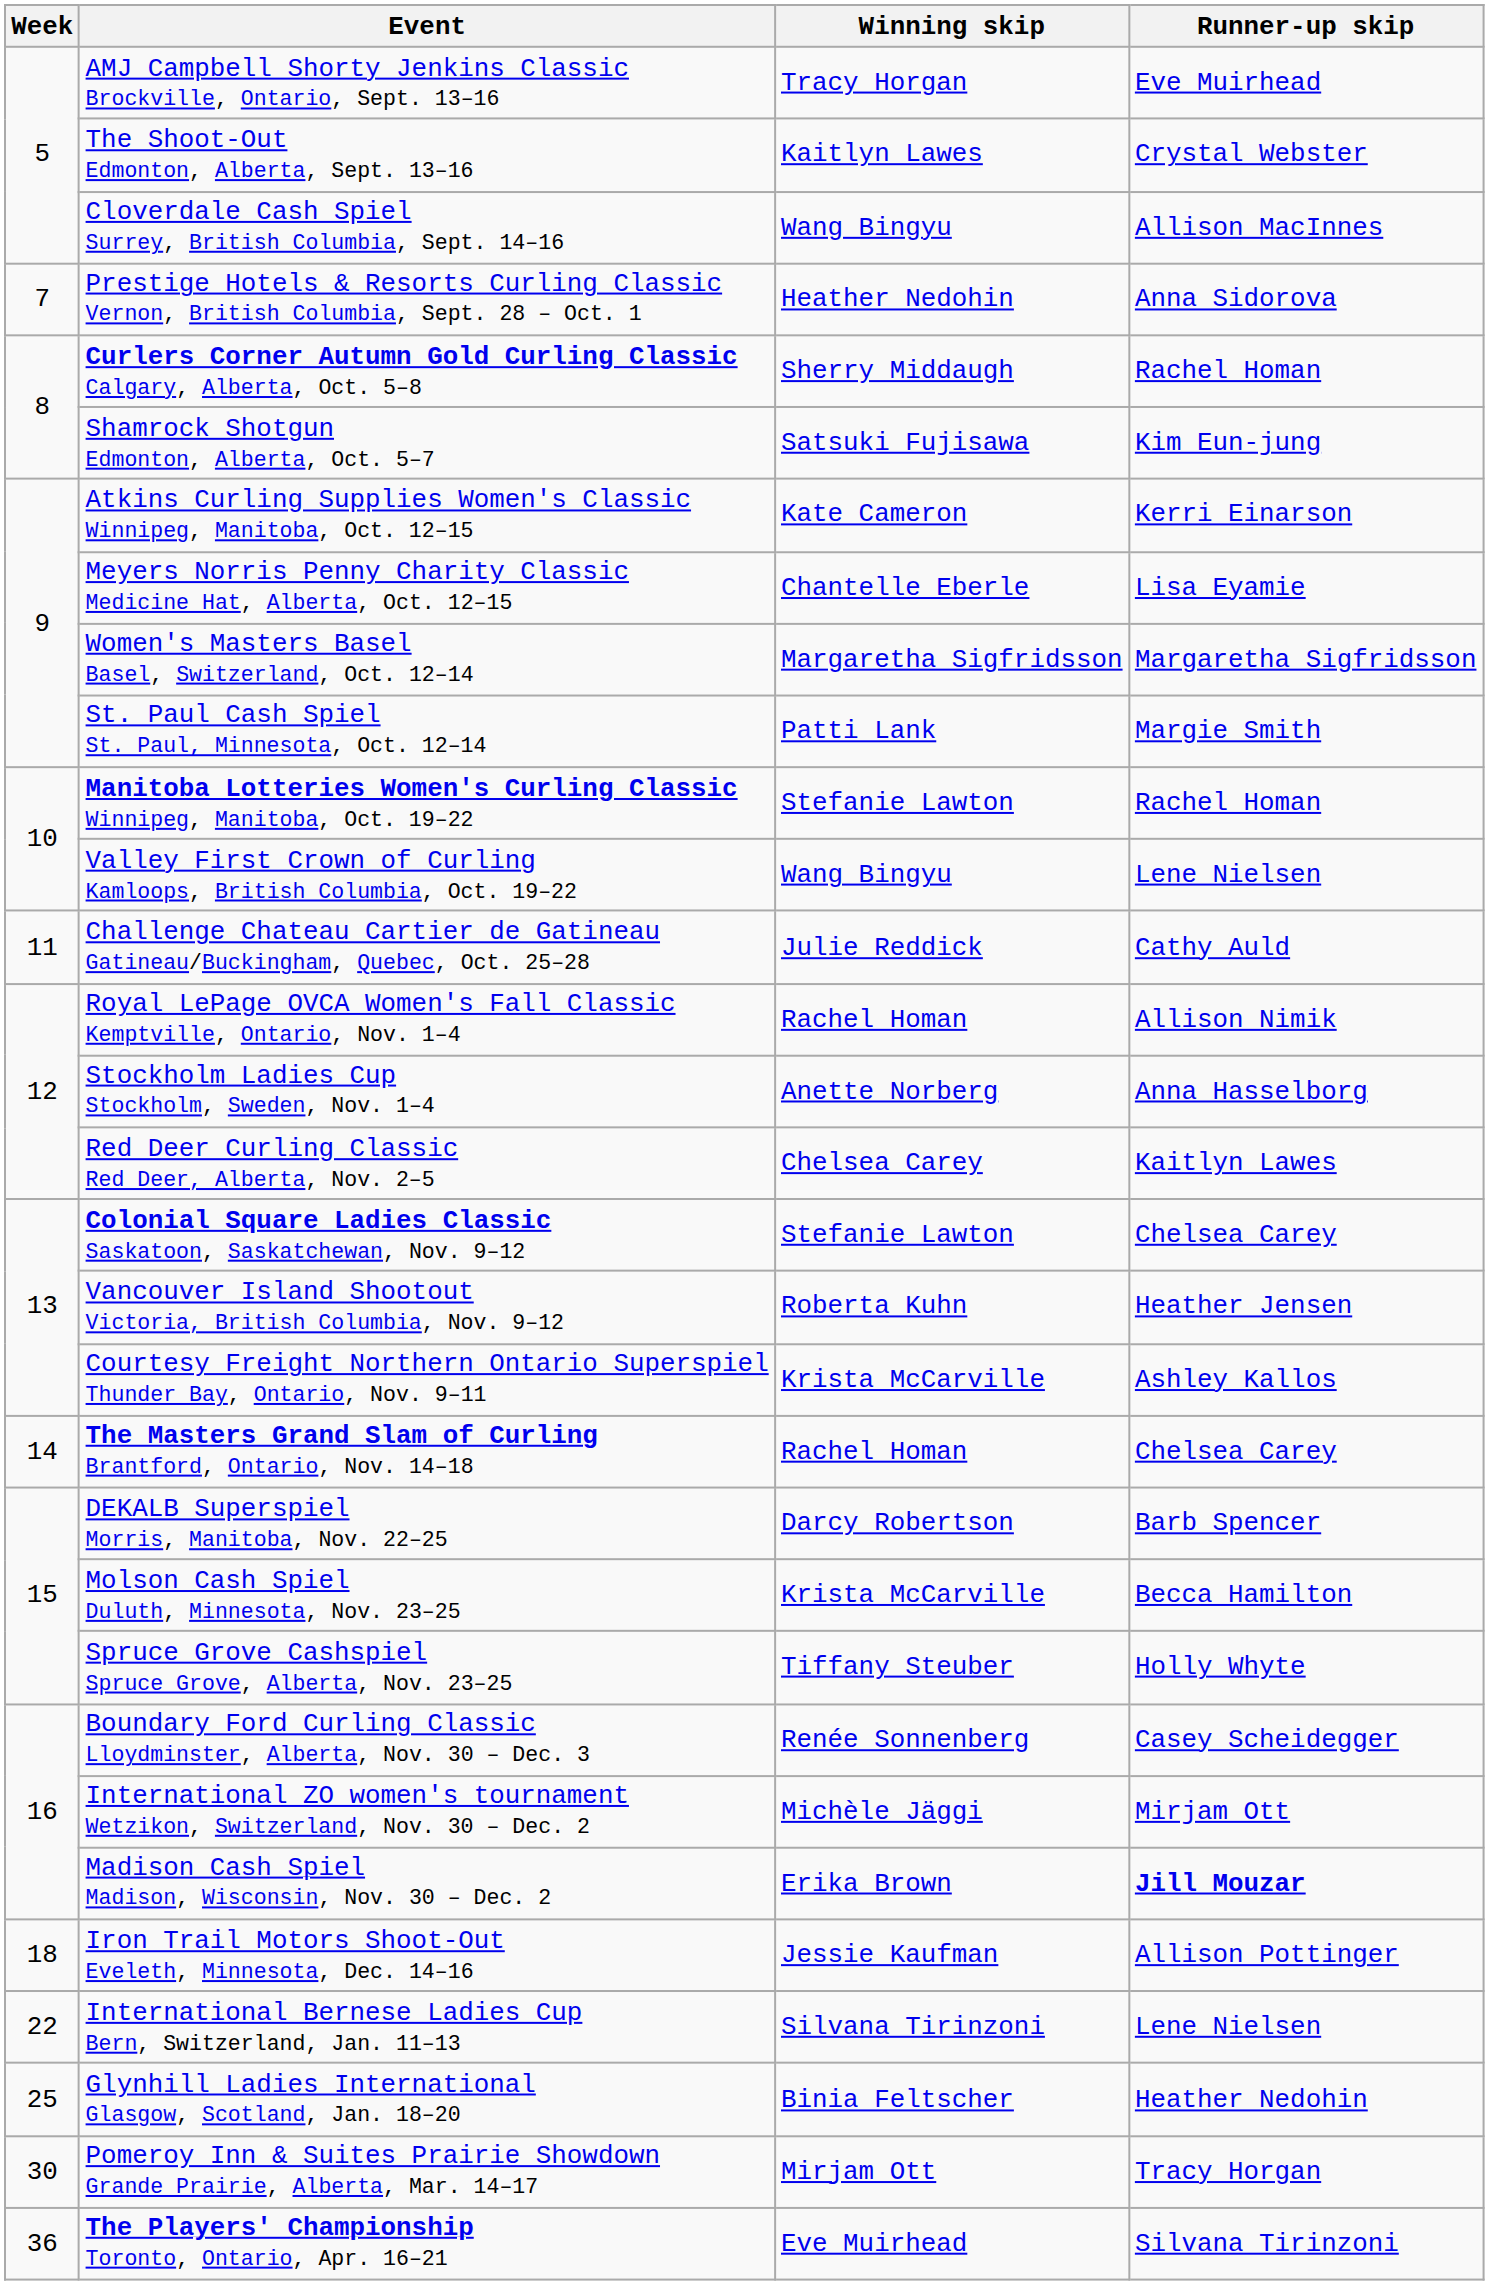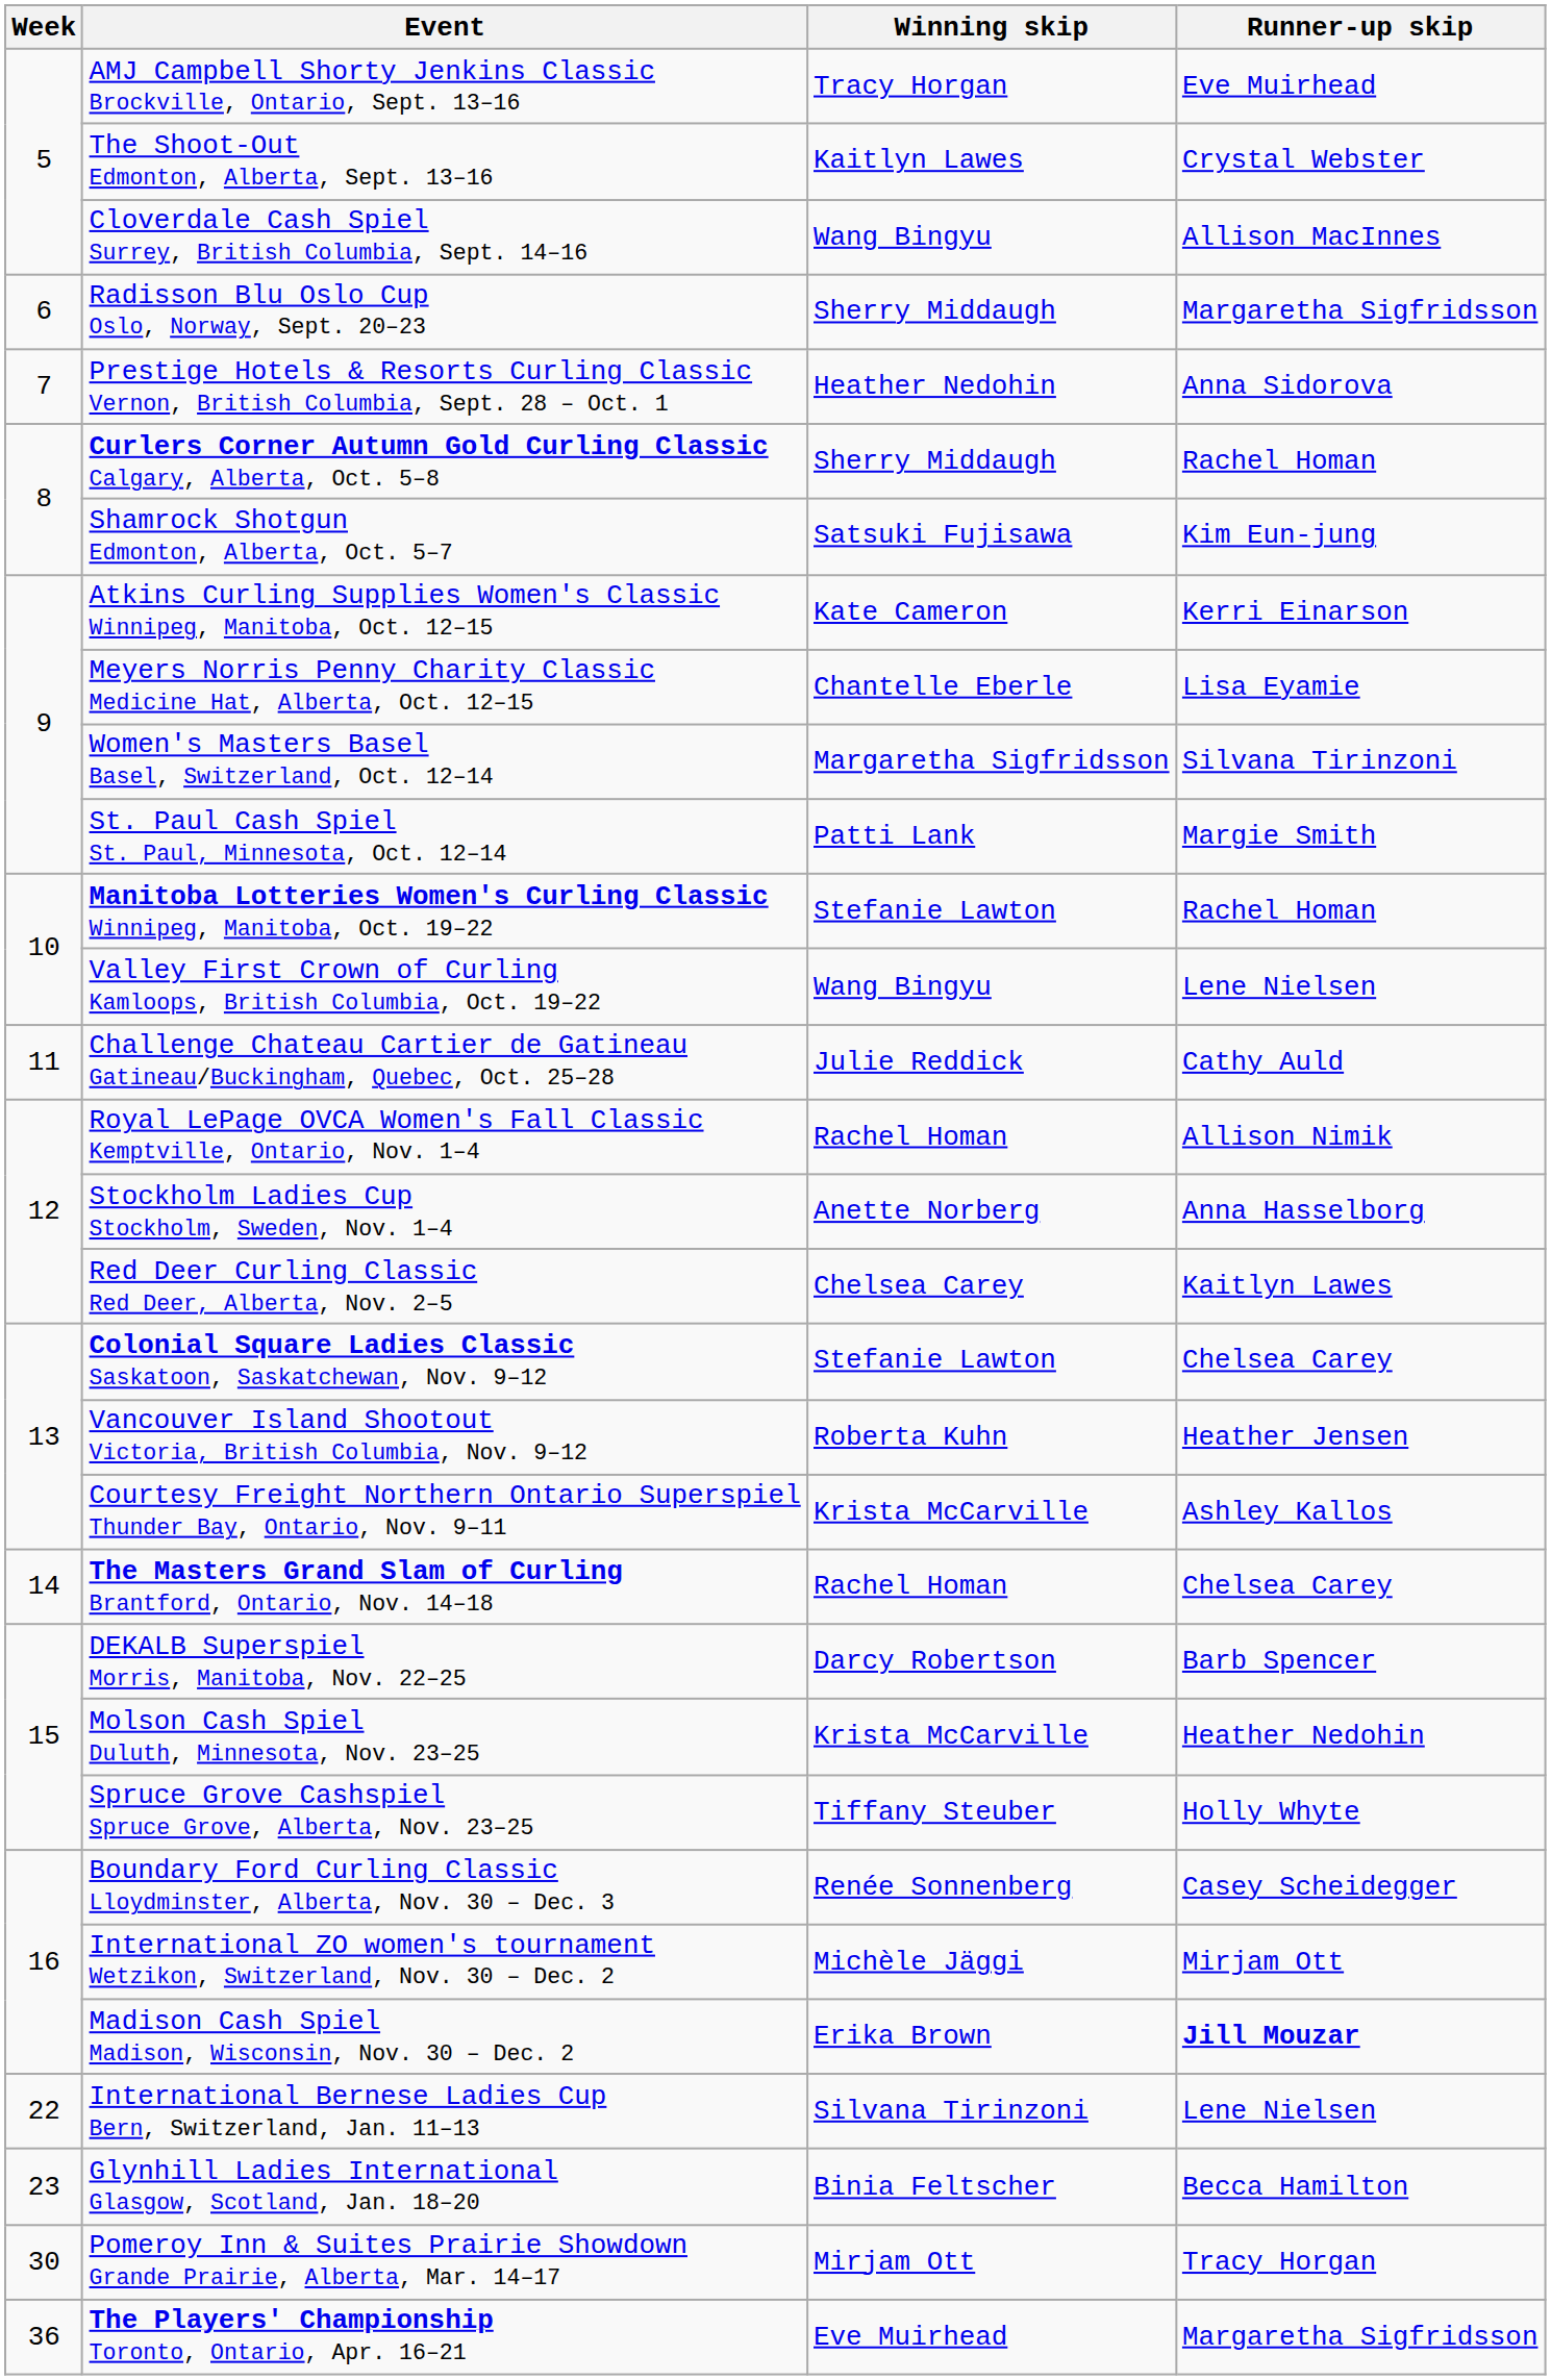+ row: 6 | Radisson Blu Oslo Cup Oslo, Norway, Sept. 20–23 | Sherry Middaugh | Margaretha Sigfridsson
Women's Masters Basel Basel, Switzerland, Oct. 12–14 | Runner-up skip: Margaretha Sigfridsson -> Silvana Tirinzoni
Molson Cash Spiel Duluth, Minnesota, Nov. 23–25 | Runner-up skip: Becca Hamilton -> Heather Nedohin
- row: 18 | Iron Trail Motors Shoot-Out Eveleth, Minnesota, Dec. 14–16 | Jessie Kaufman | Allison Pottinger
Glynhill Ladies International Glasgow, Scotland, Jan. 18–20 | Week: 25 -> 23
Glynhill Ladies International Glasgow, Scotland, Jan. 18–20 | Runner-up skip: Heather Nedohin -> Becca Hamilton
The Players' Championship Toronto, Ontario, Apr. 16–21 | Runner-up skip: Silvana Tirinzoni -> Margaretha Sigfridsson
